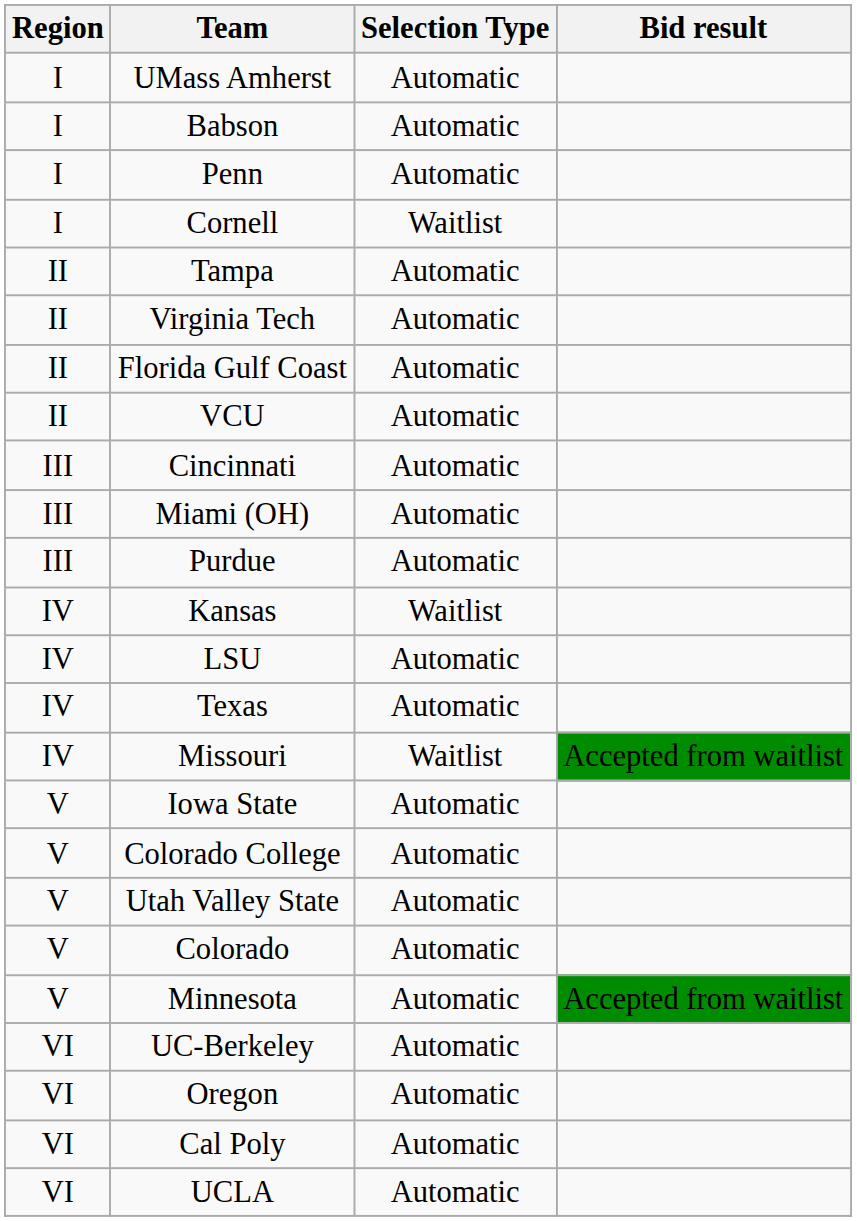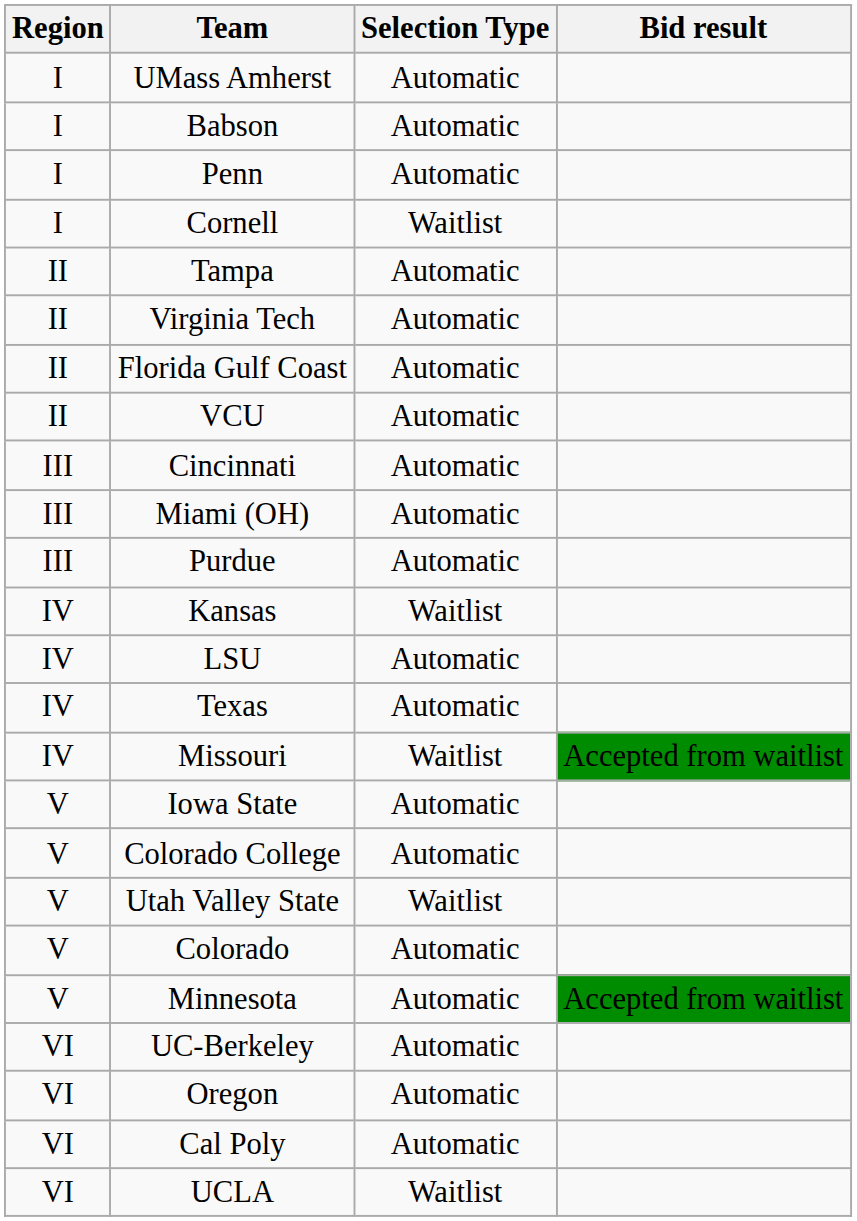Utah Valley State | Selection Type: Automatic -> Waitlist
UCLA | Selection Type: Automatic -> Waitlist
